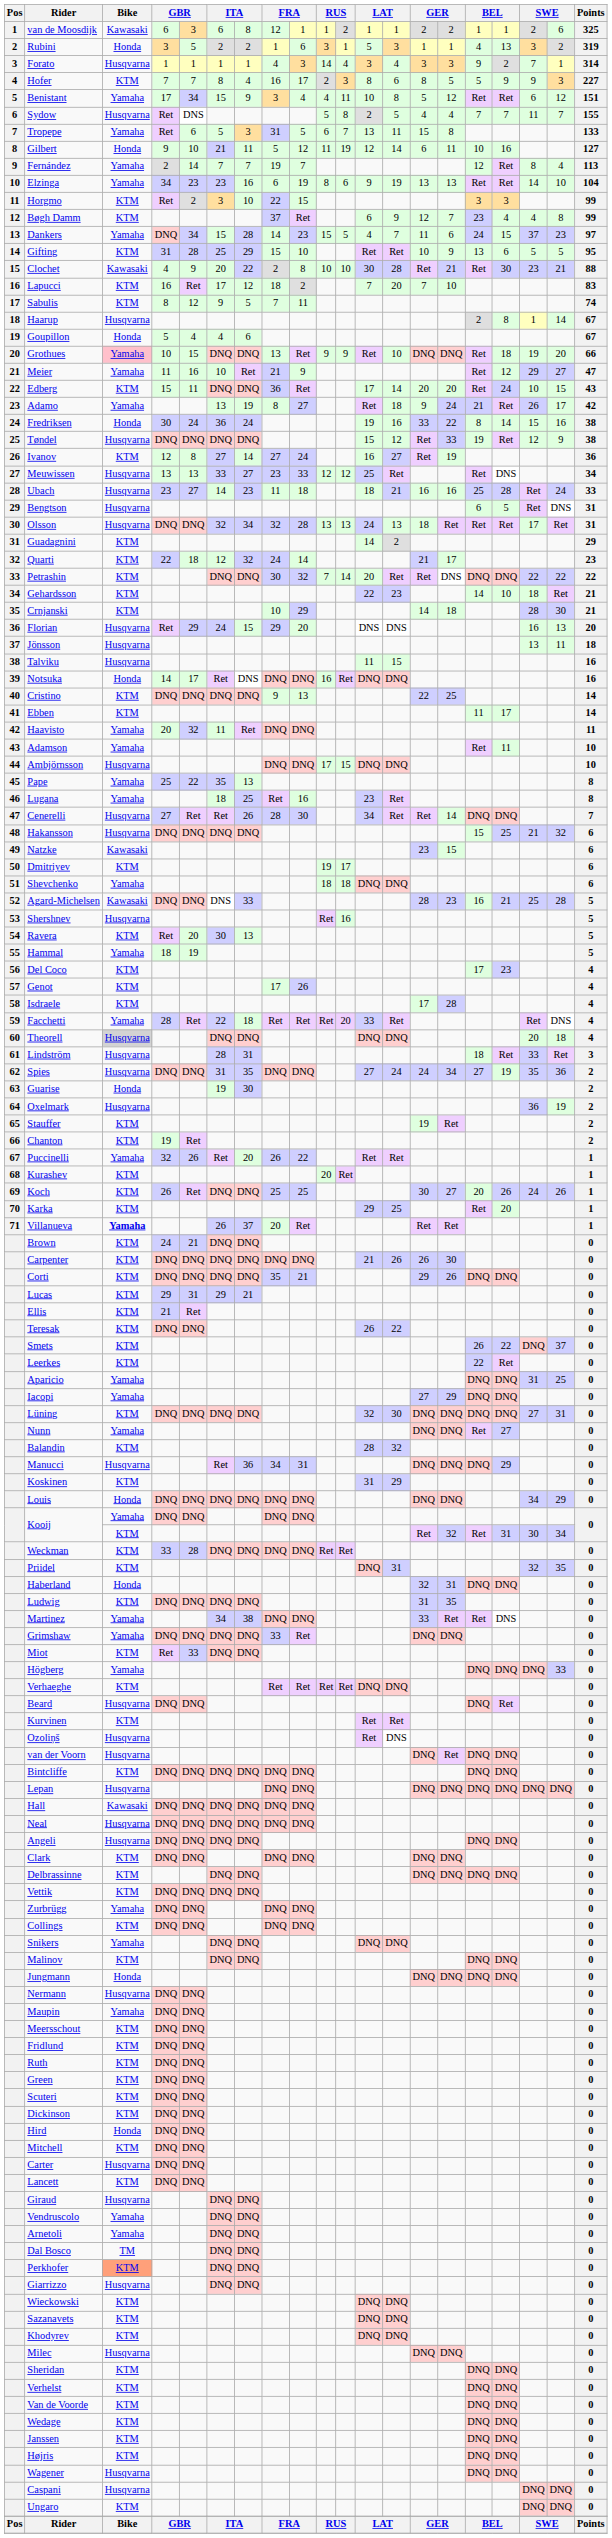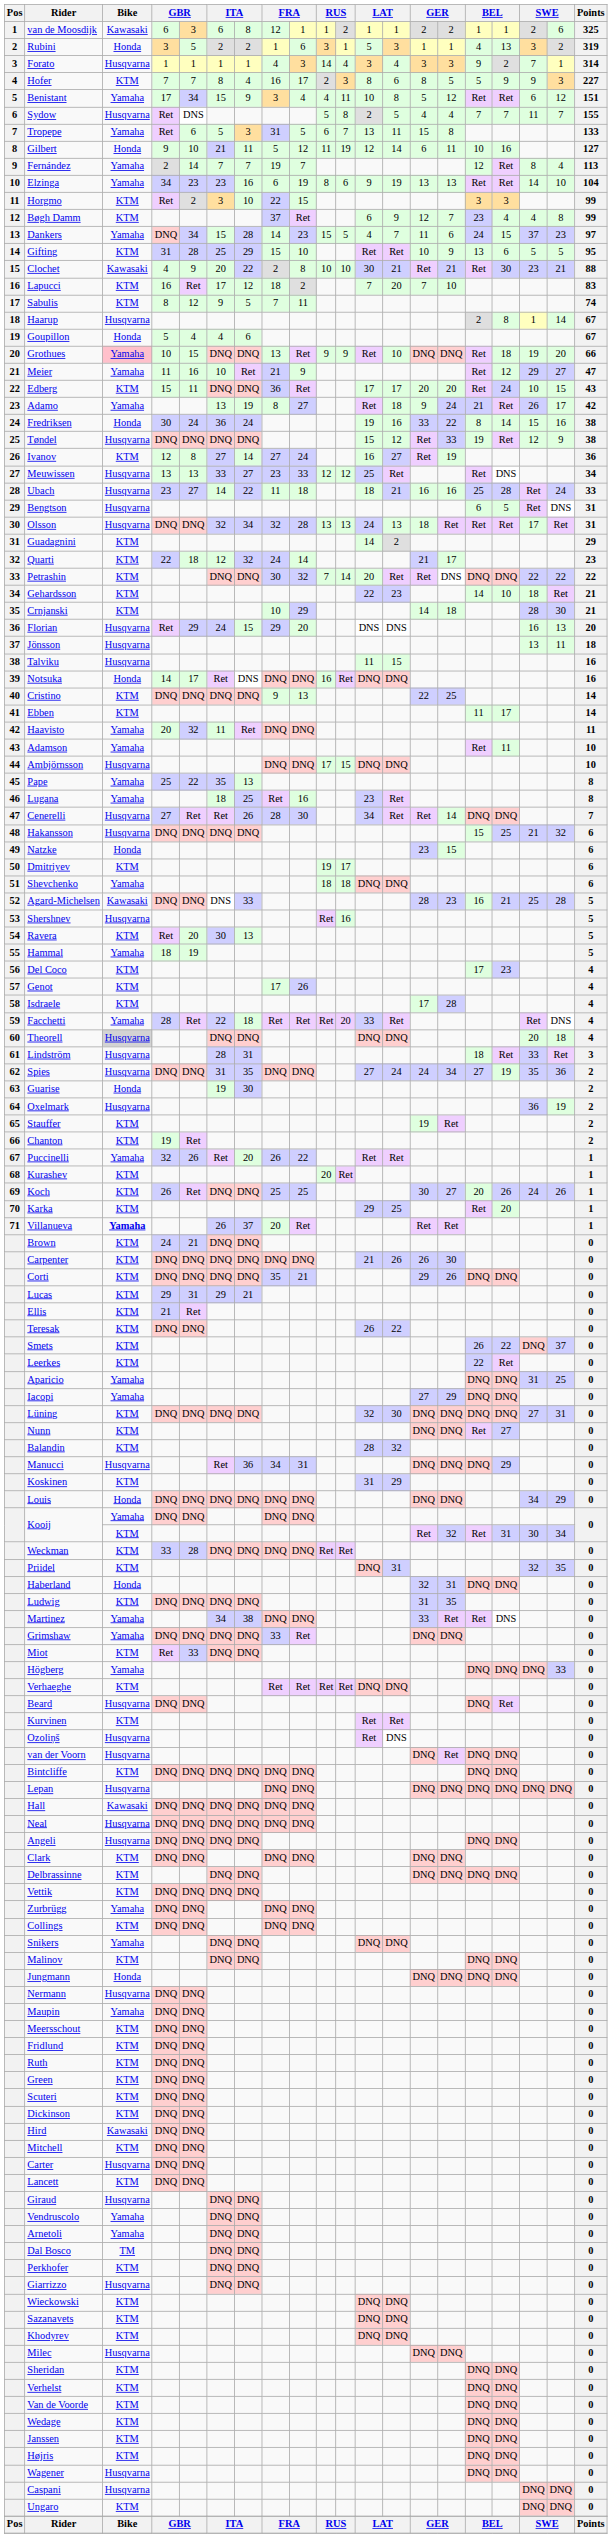Clochet | column 13: 28 -> 21
Edberg | column 13: 14 -> 17
Ubach | column 7: 23 -> 22
Natzke | Bike: Kawasaki -> Honda
Nunn | Bike: Yamaha -> KTM
Hird | Bike: Honda -> Kawasaki
Perkhofer | Bike: lightsalmon background -> no background
